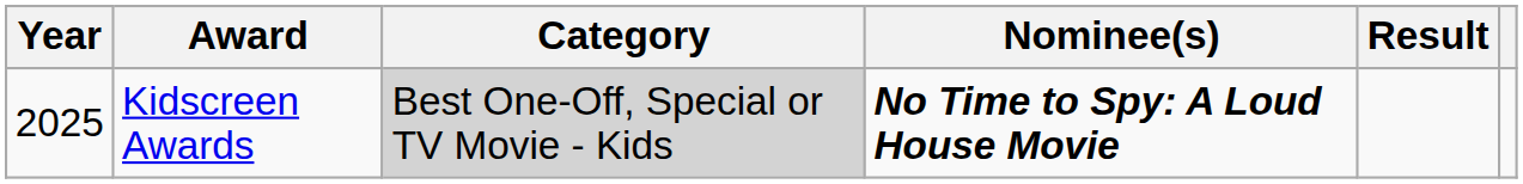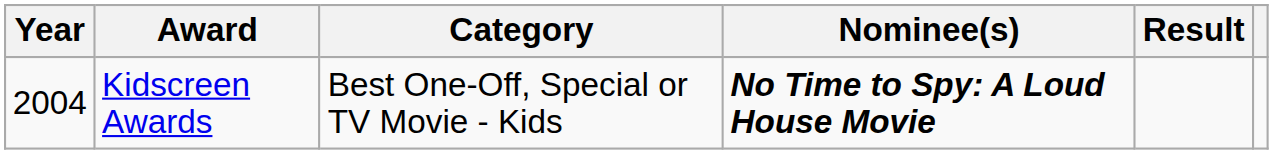Kidscreen Awards | Year: 2025 -> 2004
Kidscreen Awards | Category: lightgrey background -> no background
